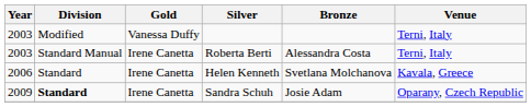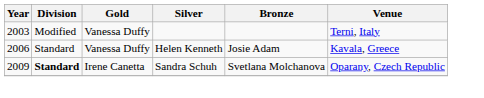- row: 2003 | Standard Manual | Irene Canetta | Roberta Berti | Alessandra Costa | Terni, Italy
Helen Kenneth | Gold: Irene Canetta -> Vanessa Duffy
Helen Kenneth | Bronze: Svetlana Molchanova -> Josie Adam
Sandra Schuh | Bronze: Josie Adam -> Svetlana Molchanova
